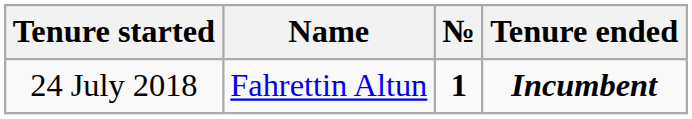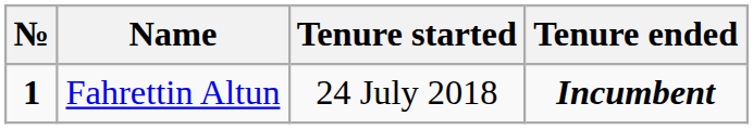columns swapped: № <-> Tenure started
